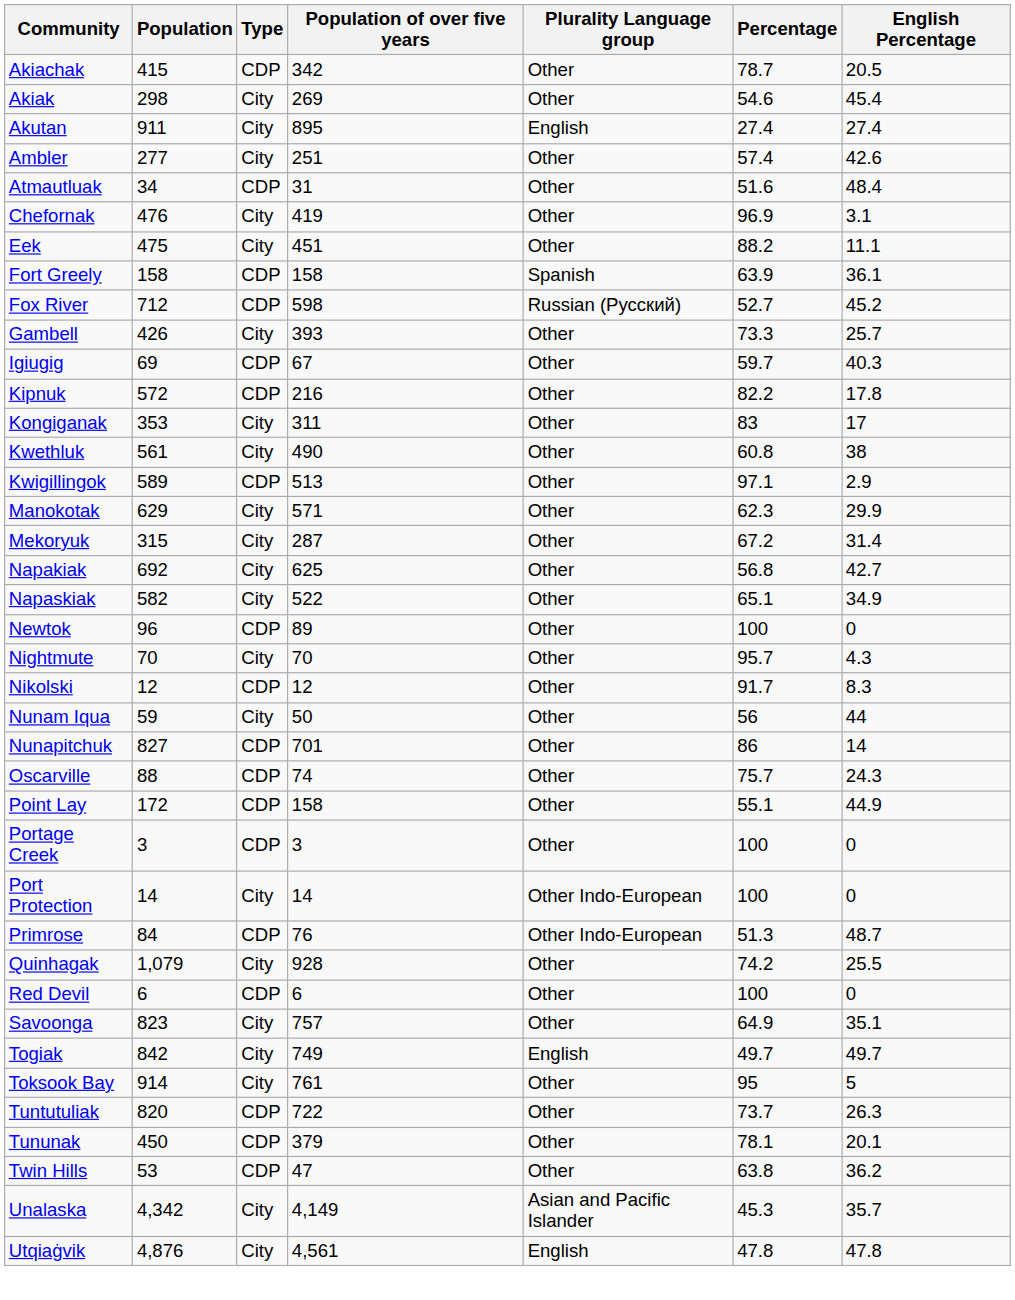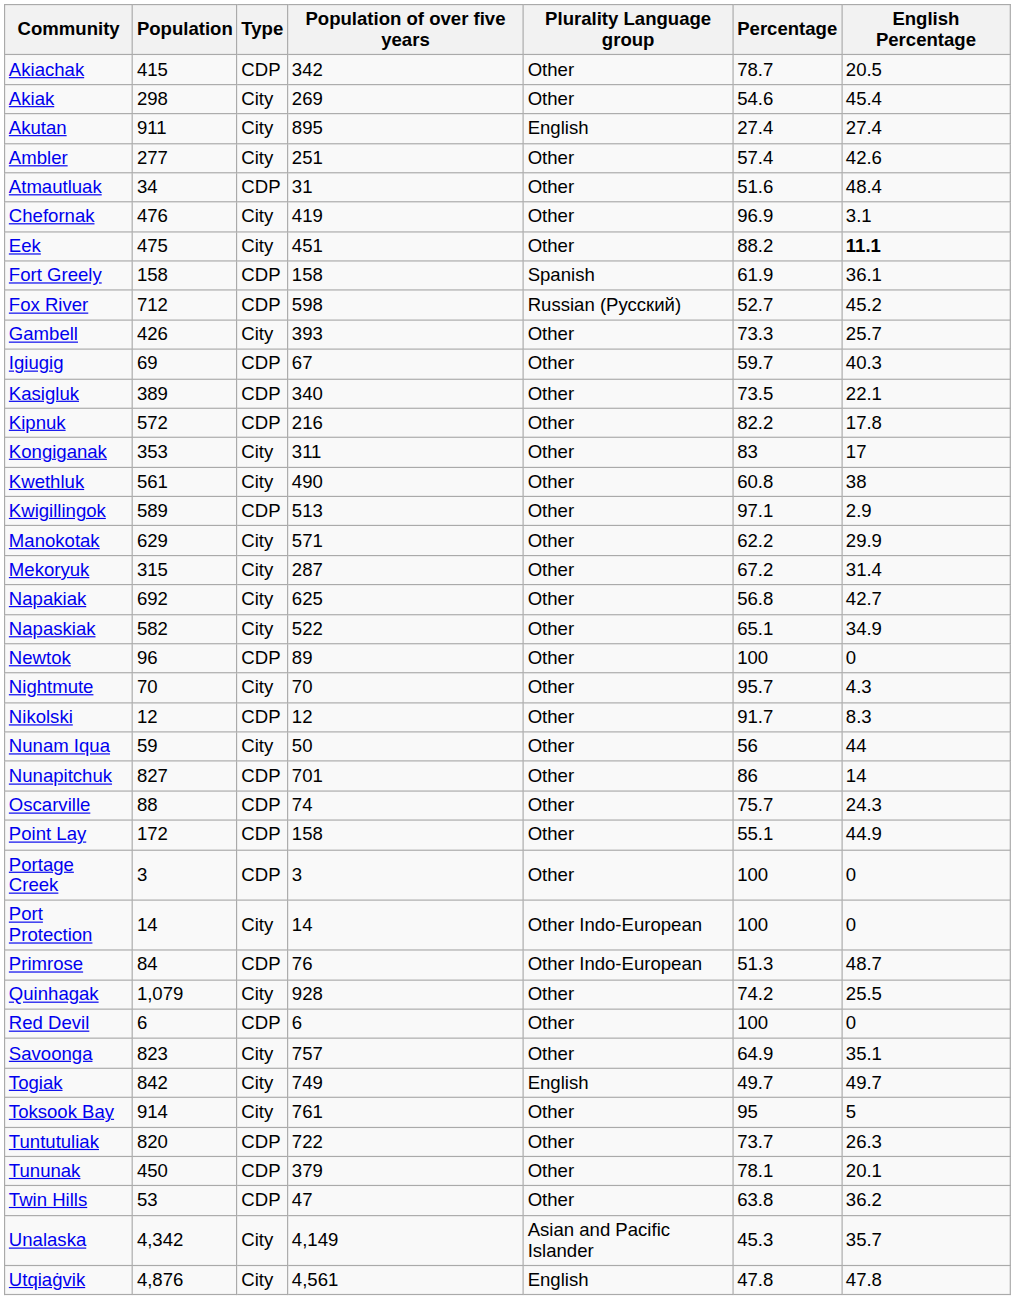Eek | English Percentage: normal -> bold
Fort Greely | Percentage: 63.9 -> 61.9
+ row: Kasigluk | 389 | CDP | 340 | Other | 73.5 | 22.1
Manokotak | Percentage: 62.3 -> 62.2
